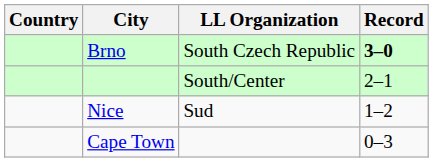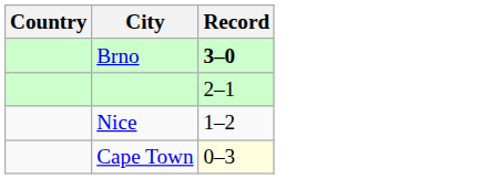- column: LL Organization | South Czech Republic | South/Center | Sud
Cape Town | Record: no background -> lightyellow background
